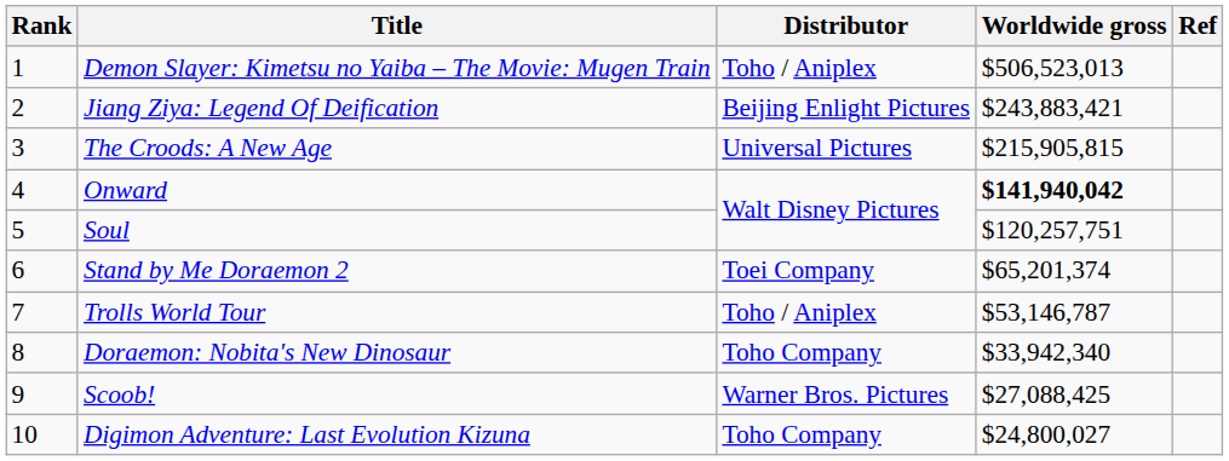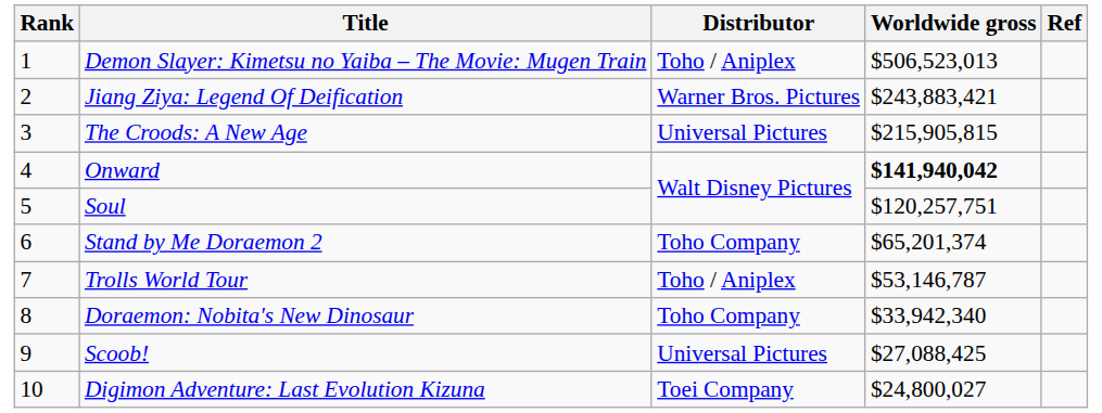Jiang Ziya: Legend Of Deification | Distributor: Beijing Enlight Pictures -> Warner Bros. Pictures
Stand by Me Doraemon 2 | Distributor: Toei Company -> Toho Company
Scoob! | Distributor: Warner Bros. Pictures -> Universal Pictures
Digimon Adventure: Last Evolution Kizuna | Distributor: Toho Company -> Toei Company
